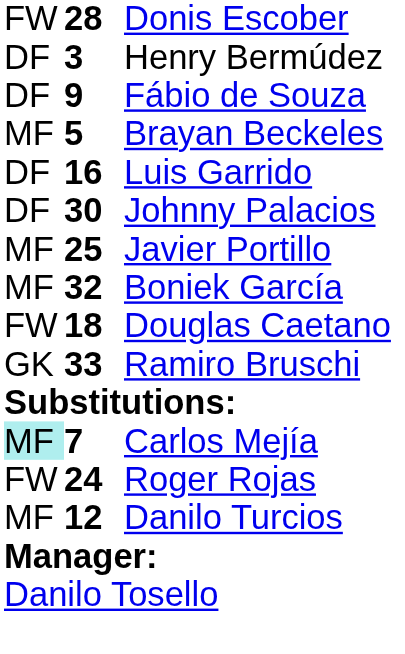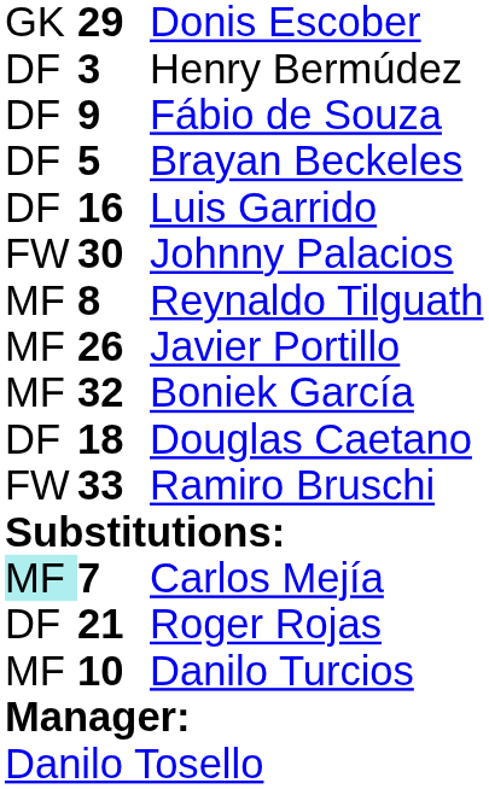Donis Escober | column 1: FW -> GK
Donis Escober | column 2: 28 -> 29
Brayan Beckeles | column 1: MF -> DF
Johnny Palacios | column 1: DF -> FW
+ row: MF | 8 | Reynaldo Tilguath
Javier Portillo | column 2: 25 -> 26
Douglas Caetano | column 1: FW -> DF
Ramiro Bruschi | column 1: GK -> FW
Roger Rojas | column 1: FW -> DF
Roger Rojas | column 2: 24 -> 21
Danilo Turcios | column 2: 12 -> 10
